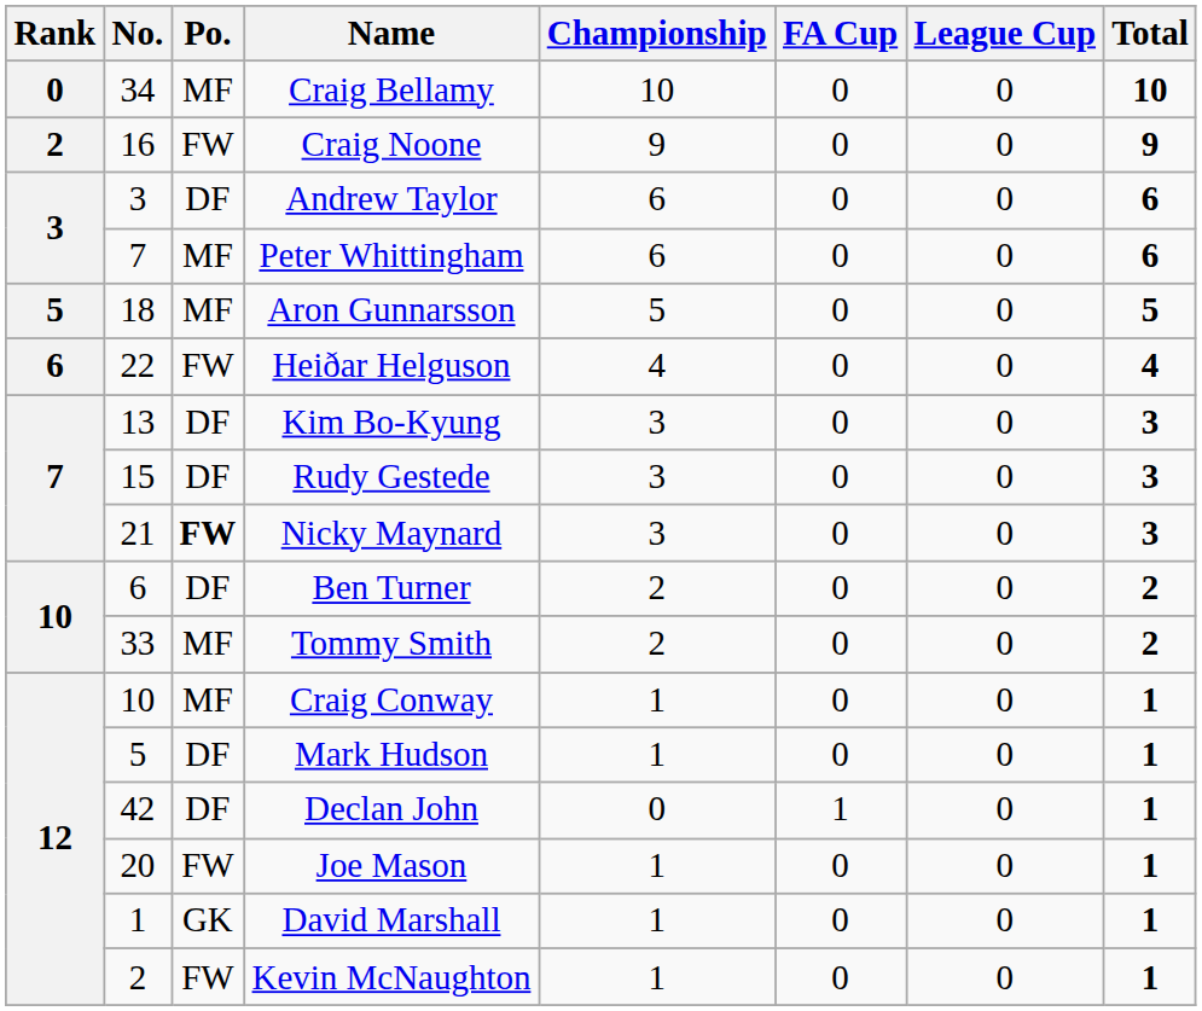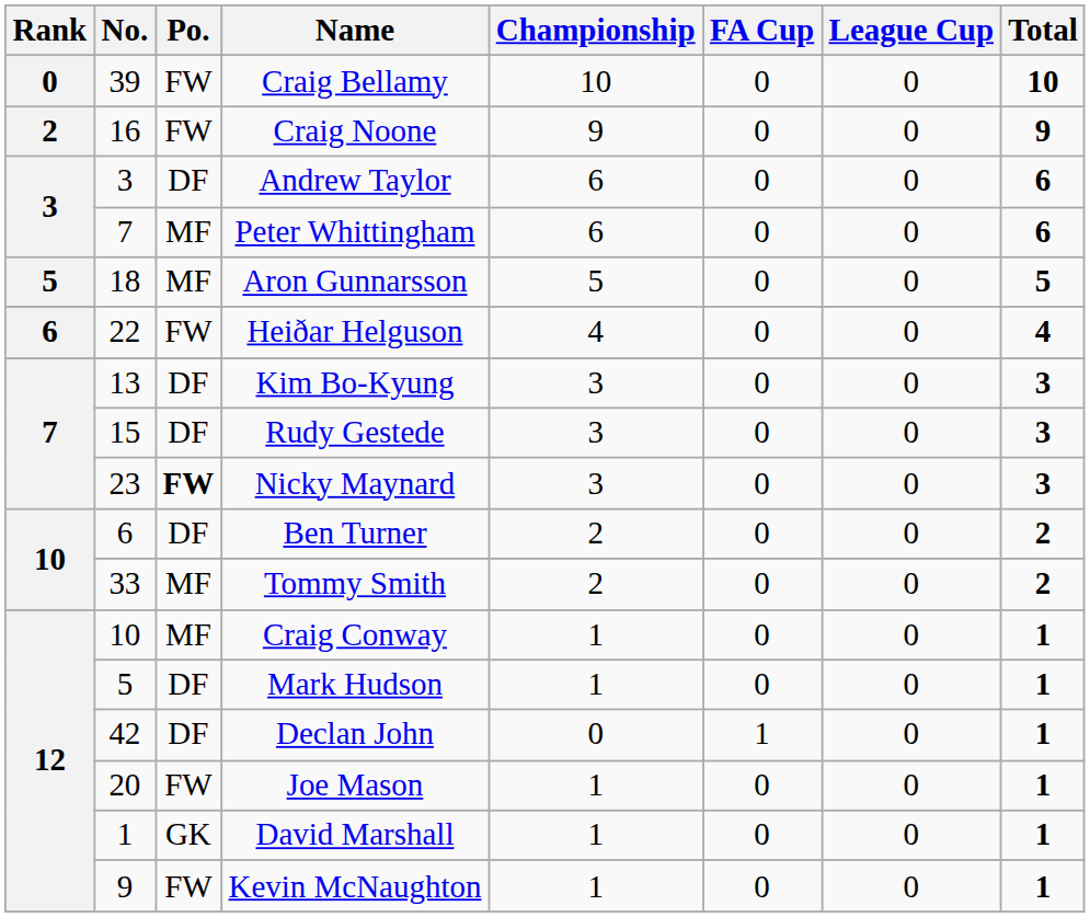Craig Bellamy | No.: 34 -> 39
Craig Bellamy | Po.: MF -> FW
Nicky Maynard | No.: 21 -> 23
Kevin McNaughton | No.: 2 -> 9
